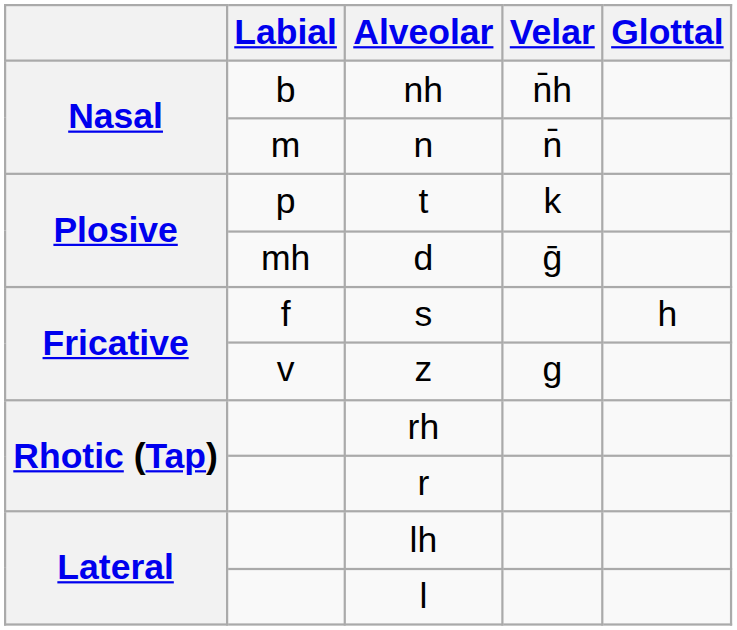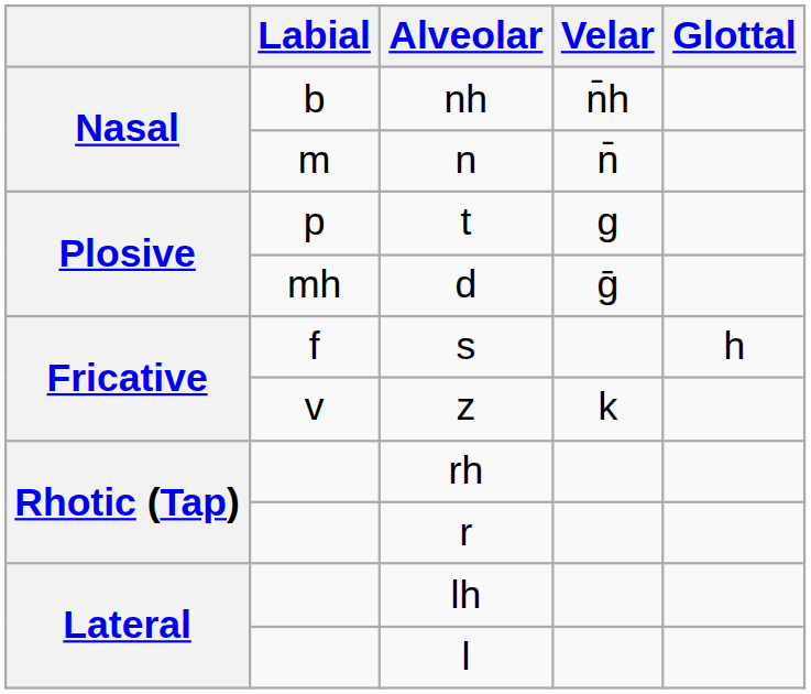t | Velar: k -> g
z | Velar: g -> k
